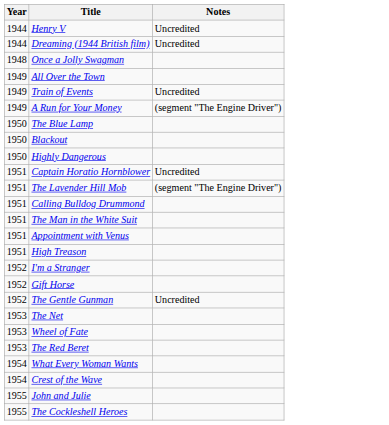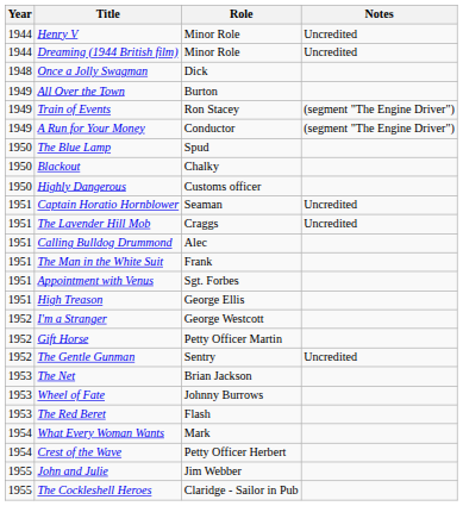+ column: Role | Minor Role | Minor Role | Dick | Burton | Ron Stacey | Conductor | Spud | Chalky | Customs officer | Seaman | Craggs | Alec | Frank | Sgt. Forbes | George Ellis | George Westcott | Petty Officer Martin | Sentry | Brian Jackson | Johnny Burrows | Flash | Mark | Petty Officer Herbert | Jim Webber | Claridge - Sailor in Pub
Train of Events | Notes: Uncredited -> (segment "The Engine Driver")
The Lavender Hill Mob | Notes: (segment "The Engine Driver") -> Uncredited
